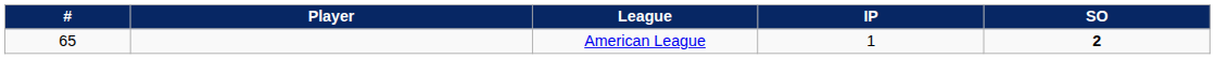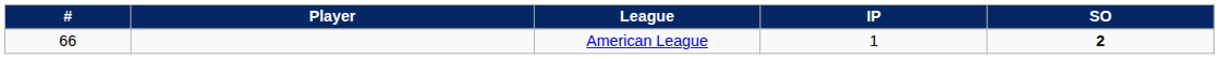American League | #: 65 -> 66
